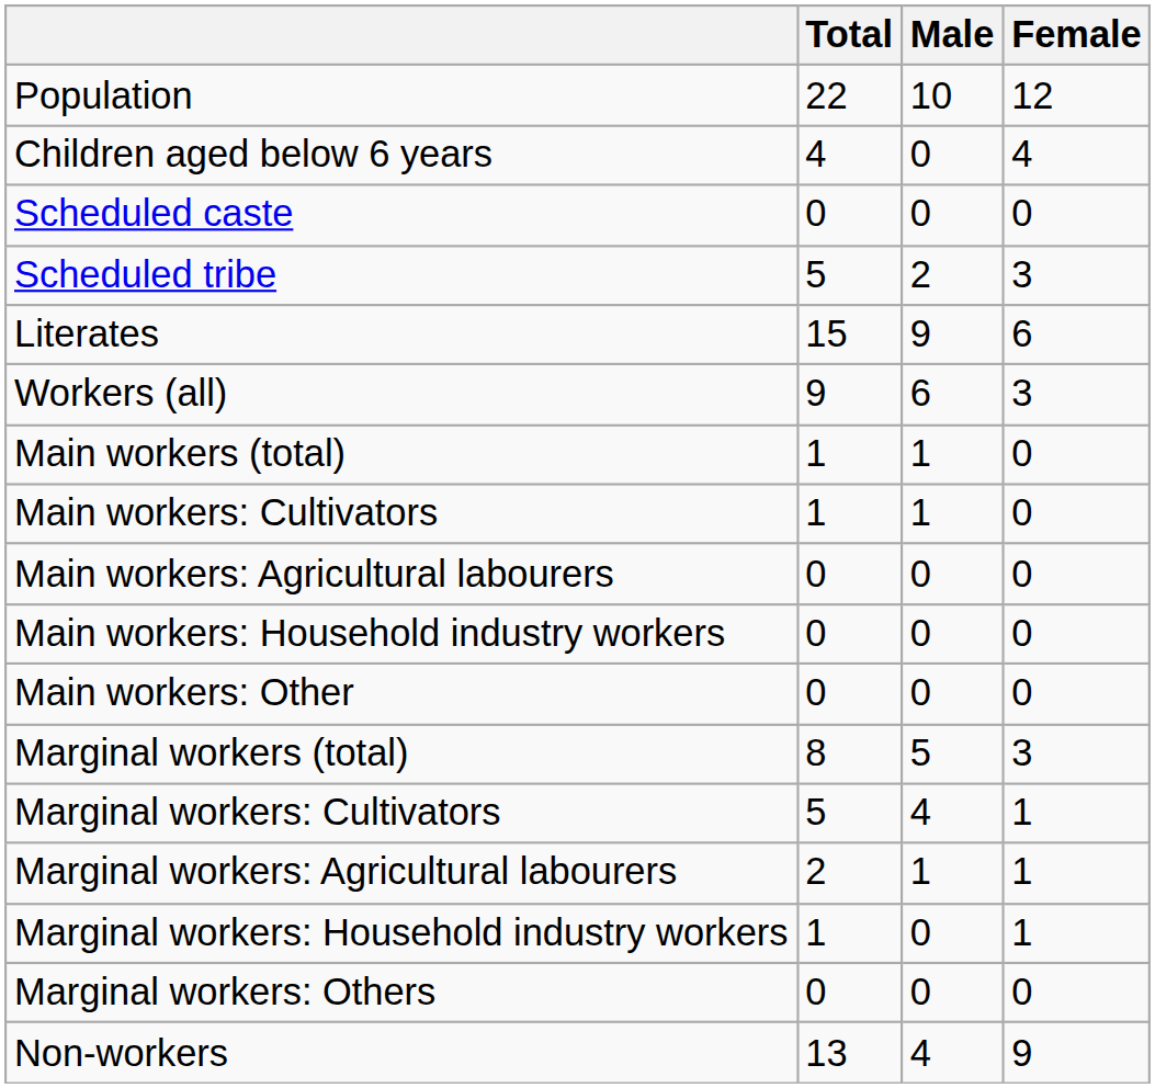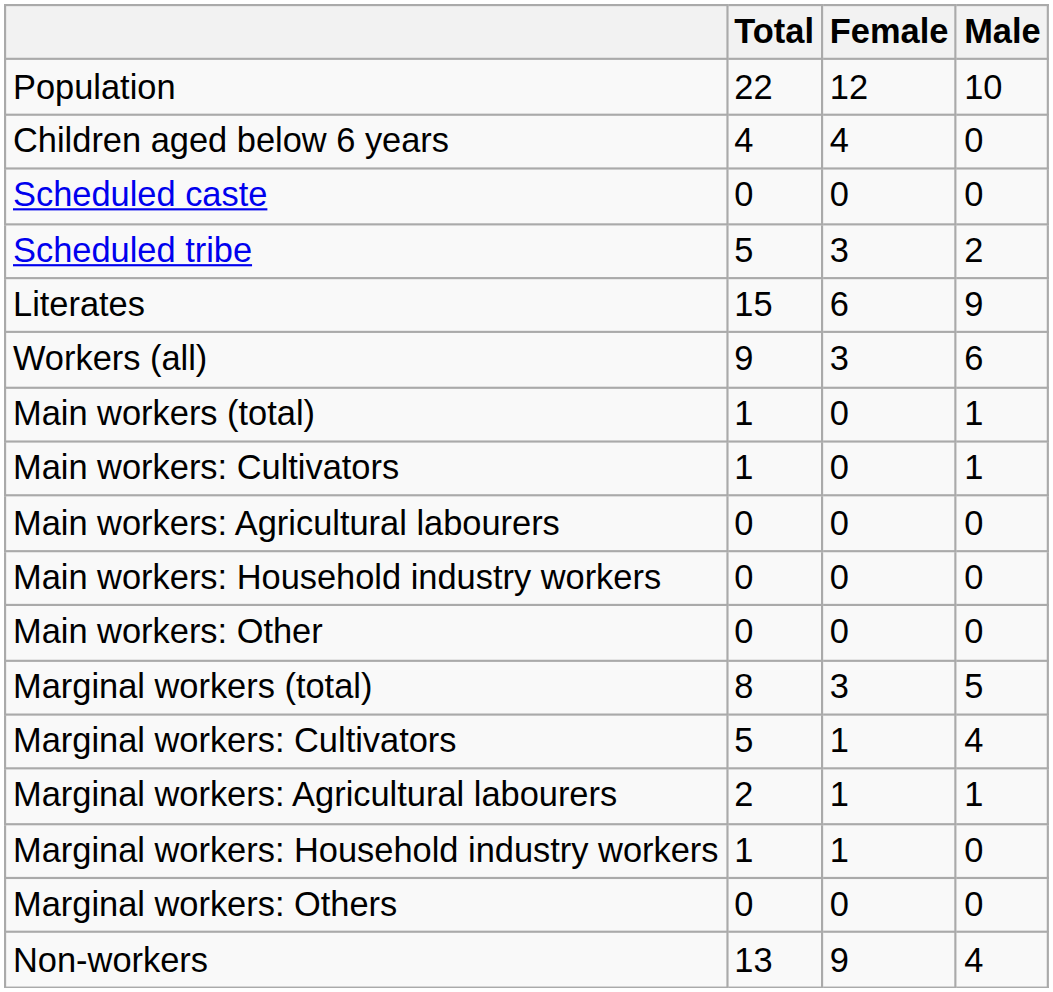columns swapped: Male <-> Female
